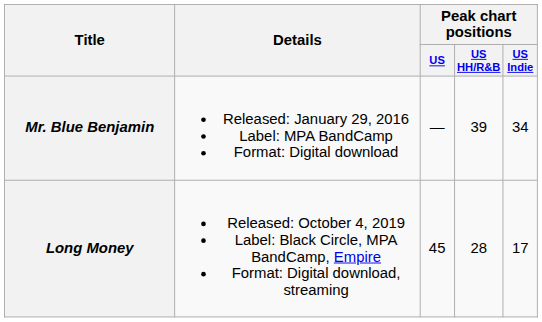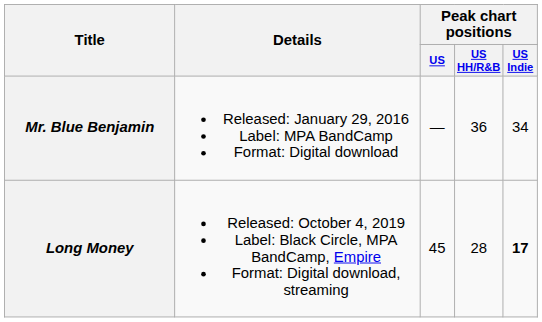Mr. Blue Benjamin | Peak chart positions / US HH/R&B: 39 -> 36
Long Money | Peak chart positions / US Indie: normal -> bold
